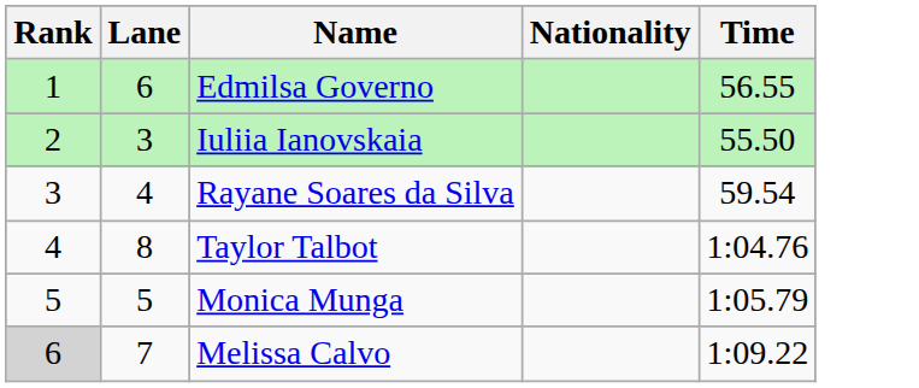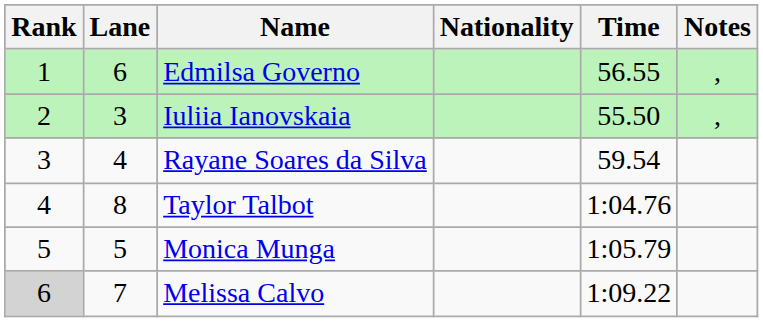+ column: Notes | , | ,
